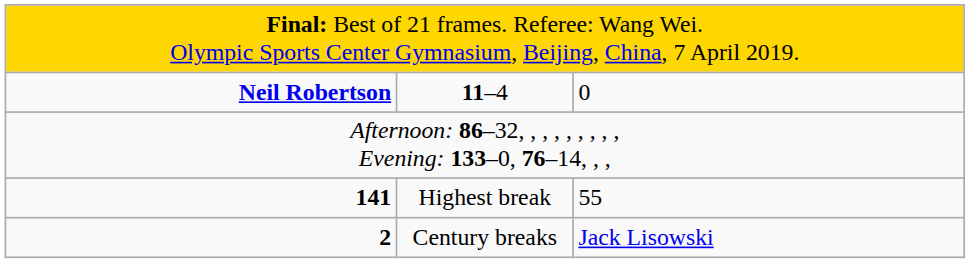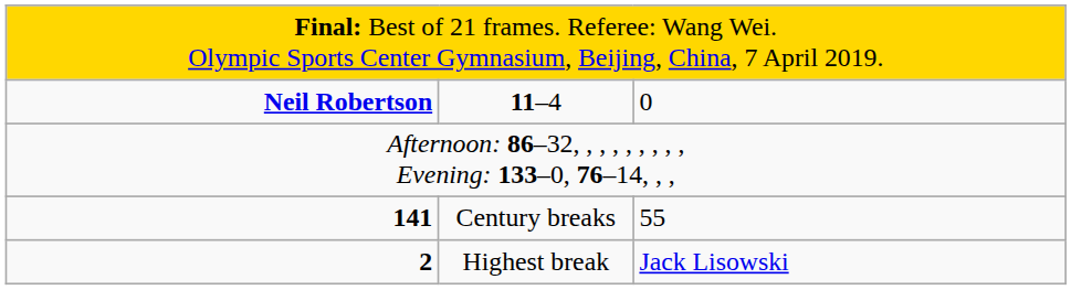141 | column 2: Highest break -> Century breaks
2 | column 2: Century breaks -> Highest break
